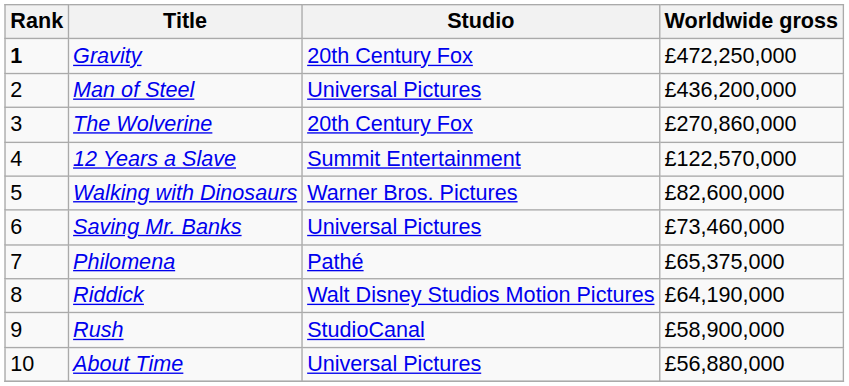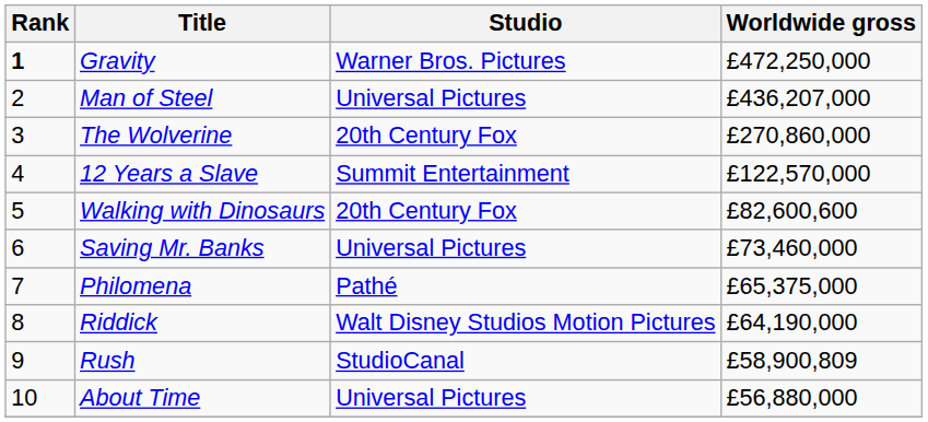Gravity | Studio: 20th Century Fox -> Warner Bros. Pictures
Man of Steel | Worldwide gross: £436,200,000 -> £436,207,000
Walking with Dinosaurs | Studio: Warner Bros. Pictures -> 20th Century Fox
Walking with Dinosaurs | Worldwide gross: £82,600,000 -> £82,600,600
Rush | Worldwide gross: £58,900,000 -> £58,900,809
